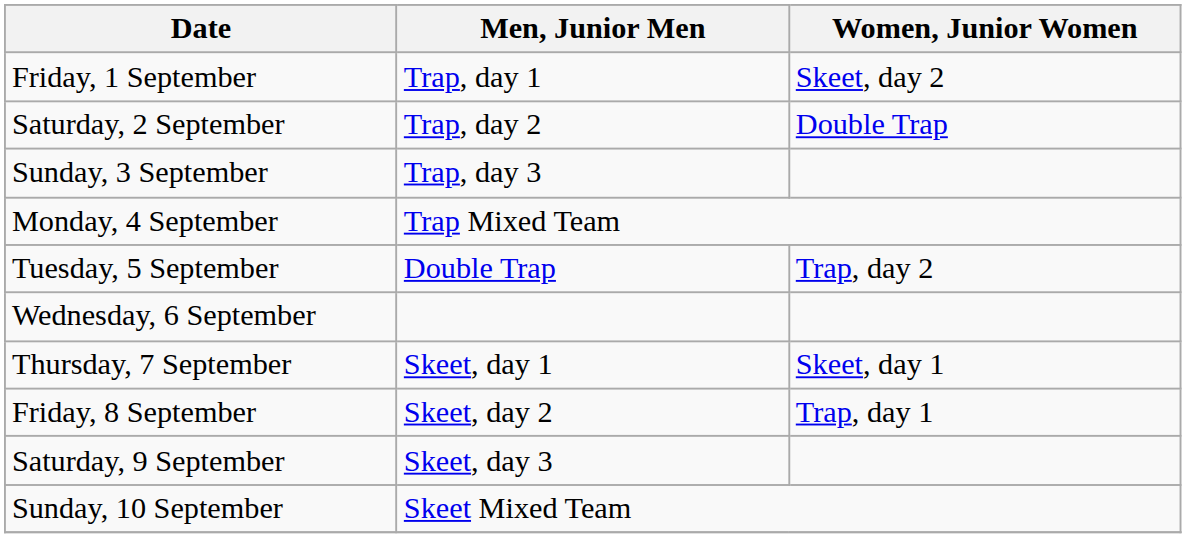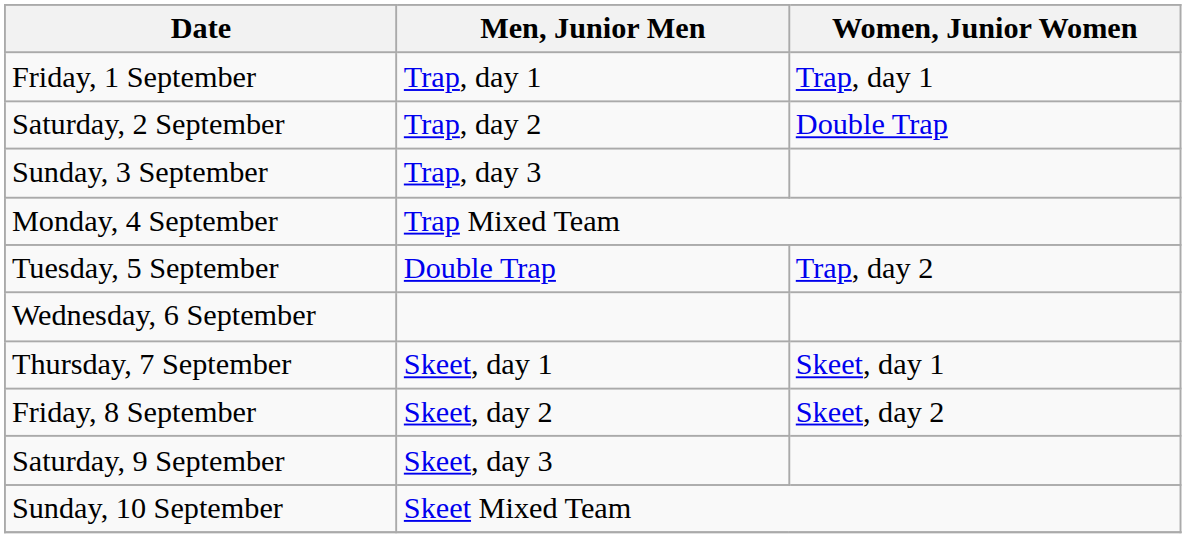Friday, 1 September | Women, Junior Women: Skeet, day 2 -> Trap, day 1
Friday, 8 September | Women, Junior Women: Trap, day 1 -> Skeet, day 2
